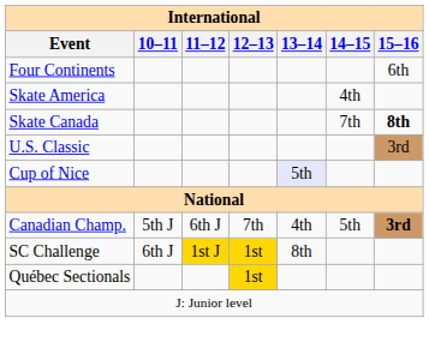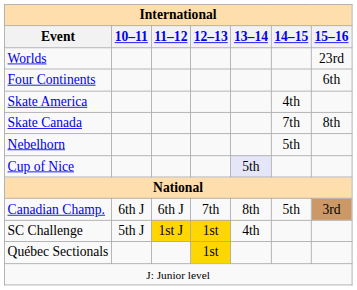+ row: Worlds | 23rd
Skate Canada | 15–16: bold -> normal
+ row: Nebelhorn | 5th
- row: U.S. Classic | 3rd
Canadian Champ. | 10–11: 5th J -> 6th J
Canadian Champ. | 13–14: 4th -> 8th
Canadian Champ. | 15–16: bold -> normal
SC Challenge | 10–11: 6th J -> 5th J
SC Challenge | 13–14: 8th -> 4th
